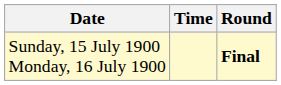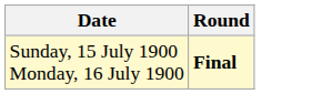- column: Time
